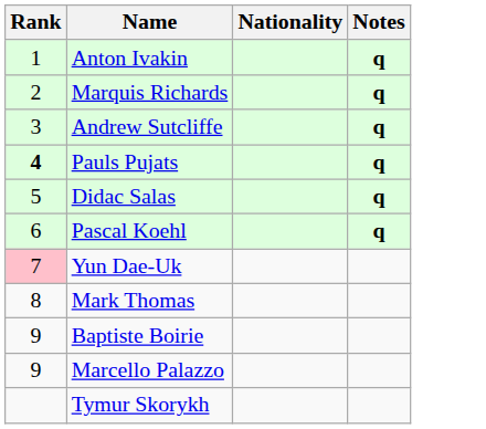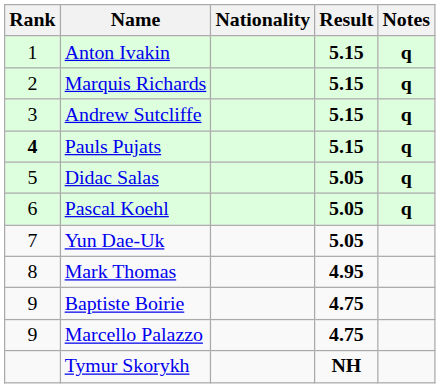+ column: Result | 5.15 | 5.15 | 5.15 | 5.15 | 5.05 | 5.05 | 5.05 | 4.95 | 4.75 | 4.75 | NH
Yun Dae-Uk | Rank: pink background -> no background
